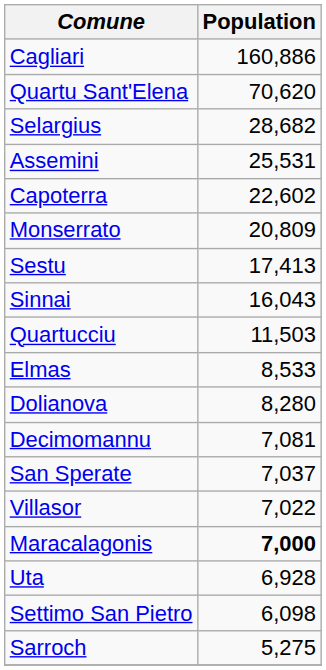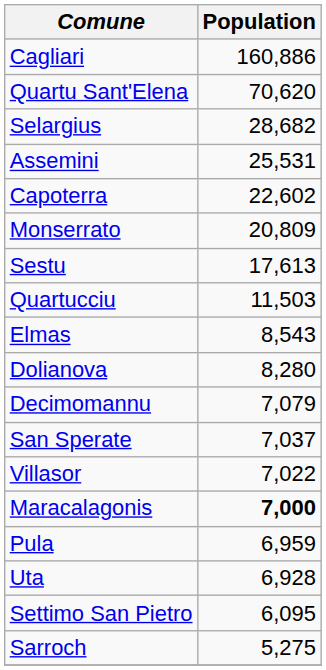Sestu | Population: 17,413 -> 17,613
- row: Sinnai | 16,043
Elmas | Population: 8,533 -> 8,543
Decimomannu | Population: 7,081 -> 7,079
+ row: Pula | 6,959
Settimo San Pietro | Population: 6,098 -> 6,095
